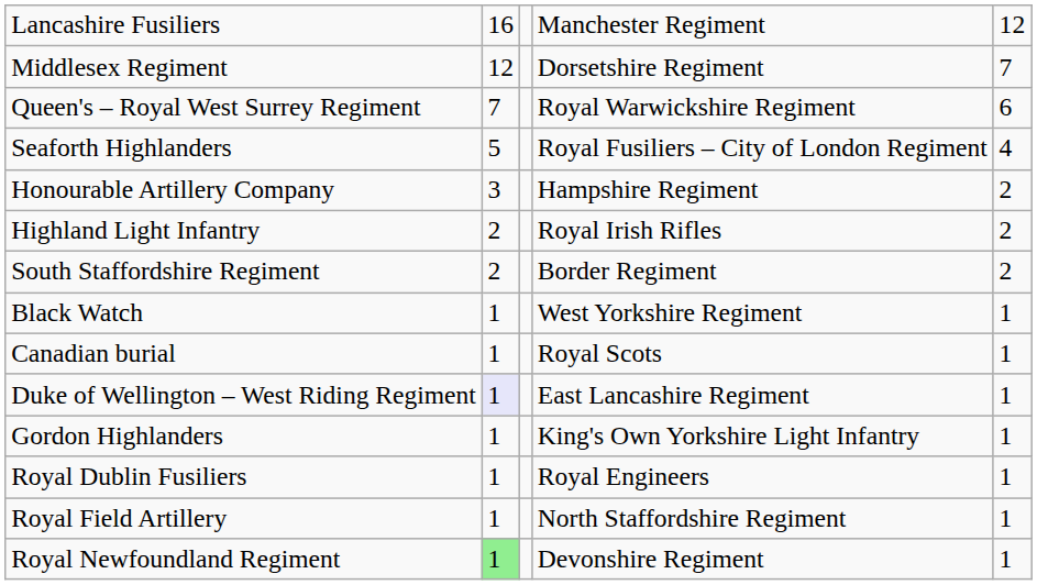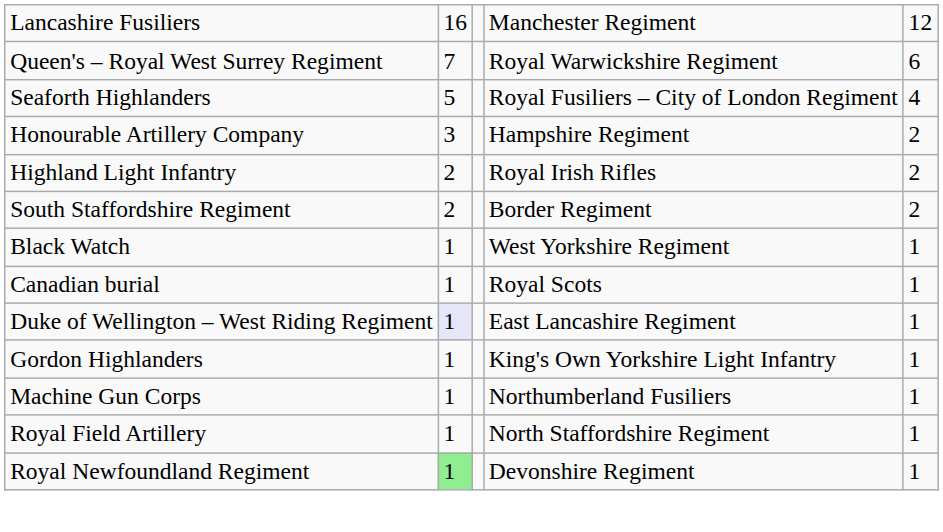- row: Middlesex Regiment | 12 | Dorsetshire Regiment | 7
+ row: Machine Gun Corps | 1 | Northumberland Fusiliers | 1
- row: Royal Dublin Fusiliers | 1 | Royal Engineers | 1
